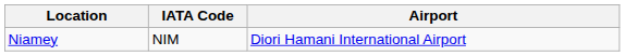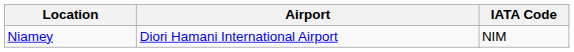columns swapped: Airport <-> IATA Code
